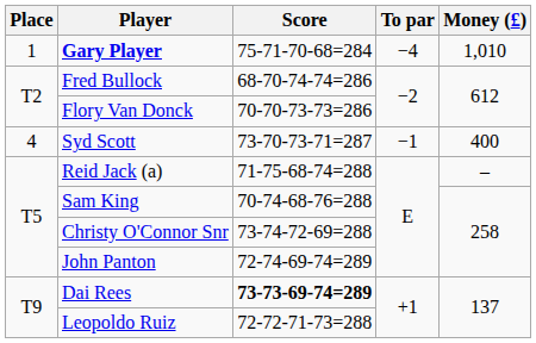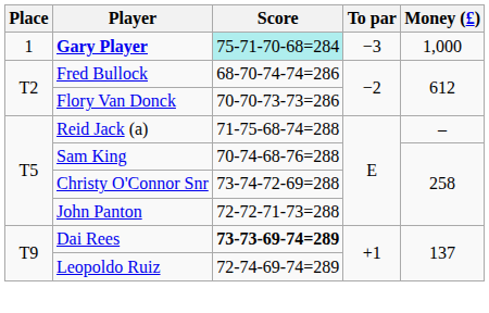Gary Player | Score: no background -> paleturquoise background
Gary Player | To par: −4 -> −3
Gary Player | Money (£): 1,010 -> 1,000
- row: 4 | Syd Scott | 73-70-73-71=287 | −1 | 400
John Panton | Score: 72-74-69-74=289 -> 72-72-71-73=288
Leopoldo Ruiz | Score: 72-72-71-73=288 -> 72-74-69-74=289
